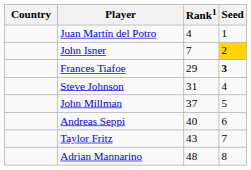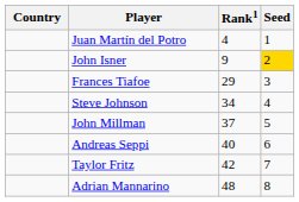John Isner | Rank1: 7 -> 9
Frances Tiafoe | Seed: bold -> normal
Steve Johnson | Rank1: 31 -> 34
Taylor Fritz | Rank1: 43 -> 42
